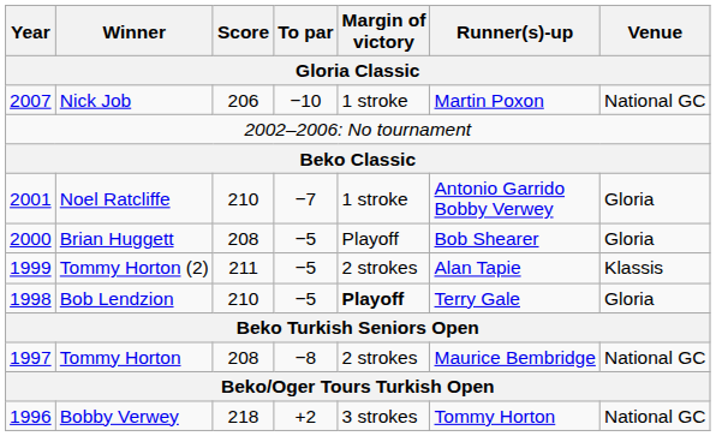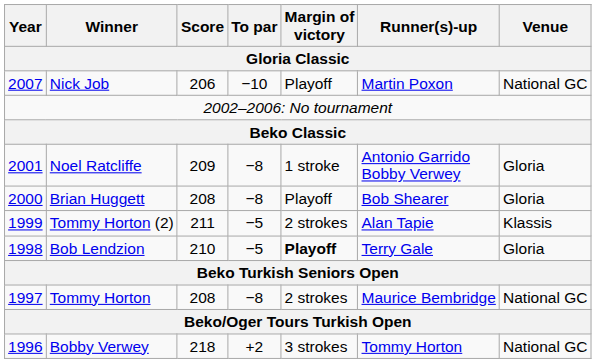Nick Job | Margin of victory: 1 stroke -> Playoff
Noel Ratcliffe | Score: 210 -> 209
Noel Ratcliffe | To par: −7 -> −8
Brian Huggett | To par: −5 -> −8
